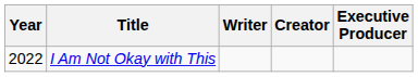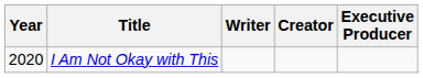I Am Not Okay with This | Year: 2022 -> 2020
